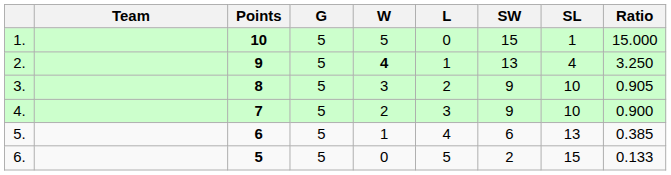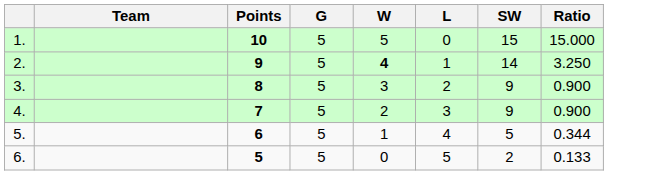- column: SL | 1 | 4 | 10 | 10 | 13 | 15
2. | SW: 13 -> 14
3. | Ratio: 0.905 -> 0.900
5. | SW: 6 -> 5
5. | Ratio: 0.385 -> 0.344
